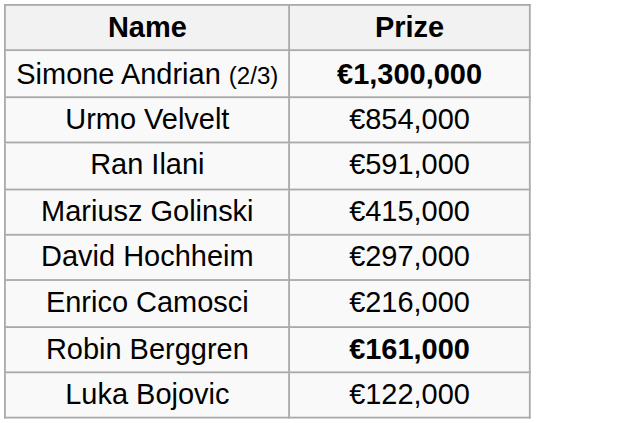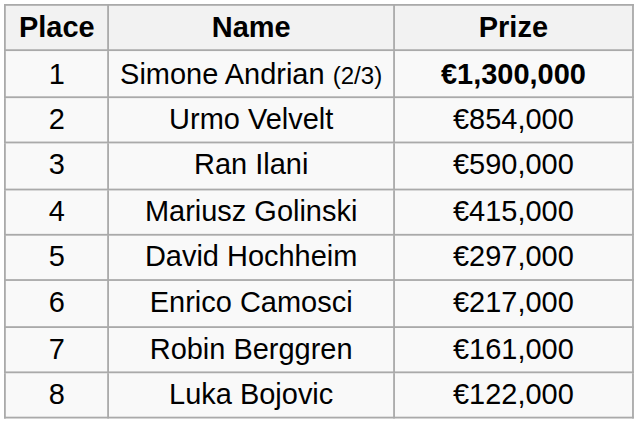+ column: Place | 1 | 2 | 3 | 4 | 5 | 6 | 7 | 8
Ran Ilani | Prize: €591,000 -> €590,000
Enrico Camosci | Prize: €216,000 -> €217,000
Robin Berggren | Prize: bold -> normal
